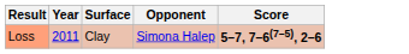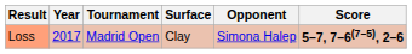+ column: Tournament | Madrid Open
Loss | Year: 2011 -> 2017
